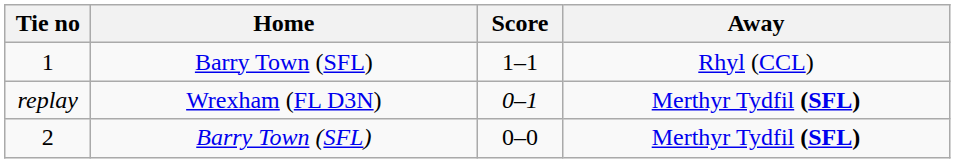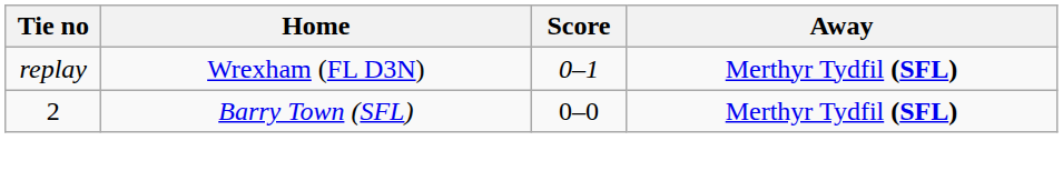- row: 1 | Barry Town (SFL) | 1–1 | Rhyl (CCL)
